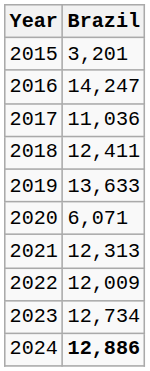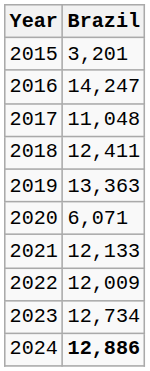2017 | Brazil: 11,036 -> 11,048
2019 | Brazil: 13,633 -> 13,363
2021 | Brazil: 12,313 -> 12,133
